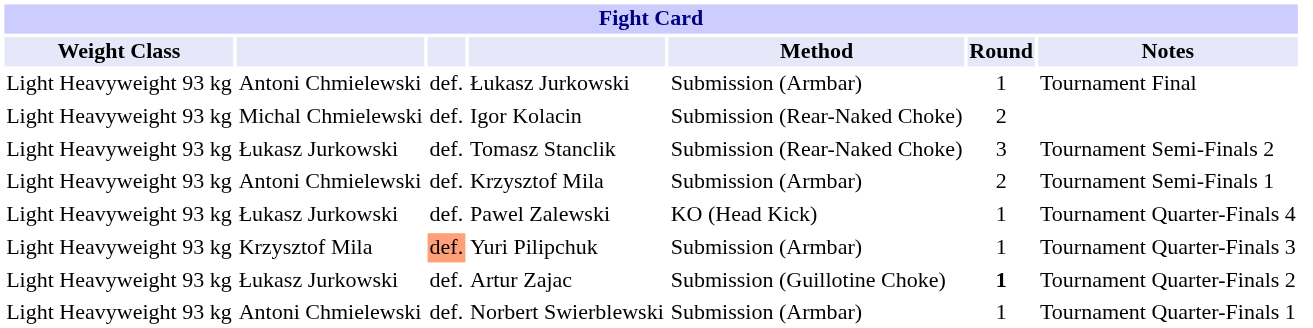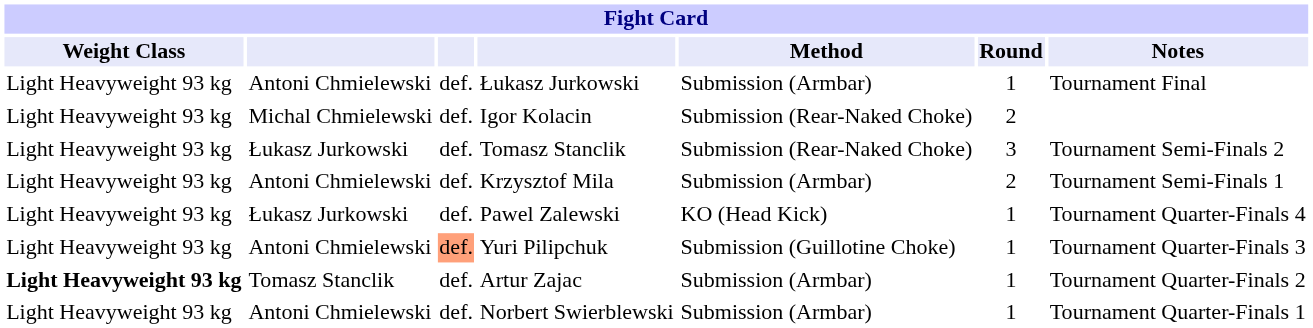Yuri Pilipchuk | column 2: Krzysztof Mila -> Antoni Chmielewski
Yuri Pilipchuk | Method: Submission (Armbar) -> Submission (Guillotine Choke)
Artur Zajac | Weight Class: normal -> bold
Artur Zajac | column 2: Łukasz Jurkowski -> Tomasz Stanclik
Artur Zajac | Method: Submission (Guillotine Choke) -> Submission (Armbar)
Artur Zajac | Round: bold -> normal
